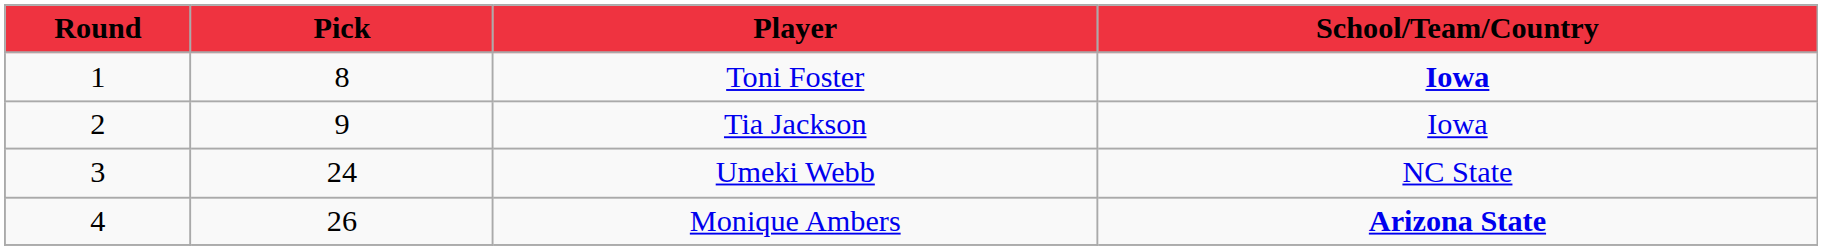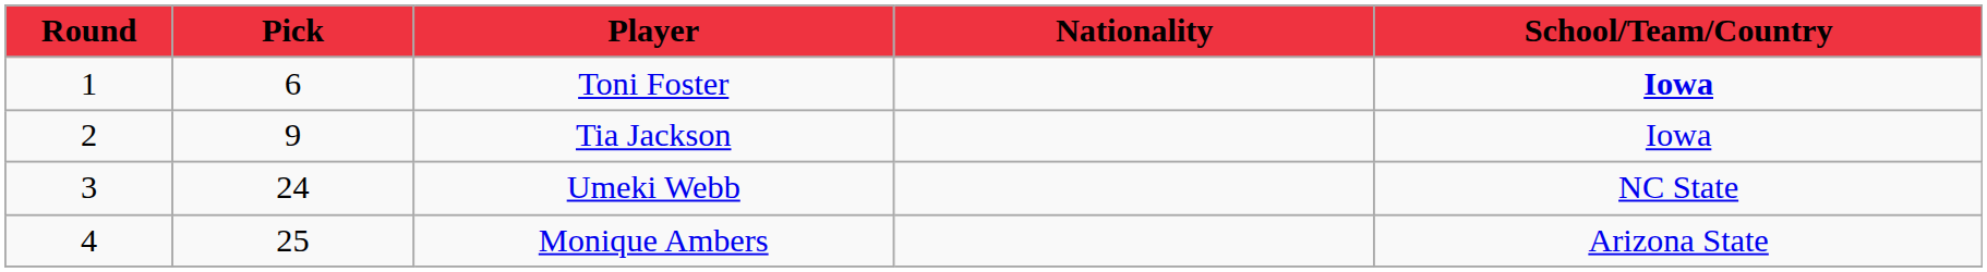+ column: Nationality
Toni Foster | Pick: 8 -> 6
Monique Ambers | Pick: 26 -> 25
Monique Ambers | School/Team/Country: bold -> normal
